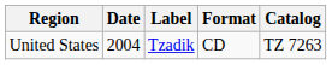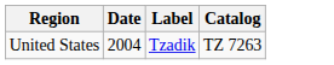- column: Format | CD
